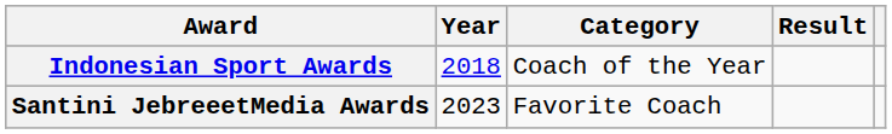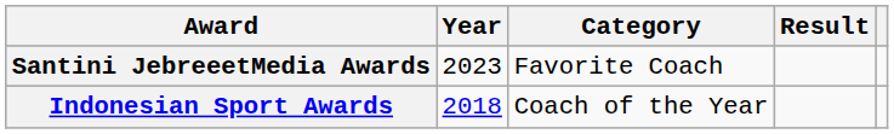rows swapped: Indonesian Sport Awards <-> Santini JebreeetMedia Awards
